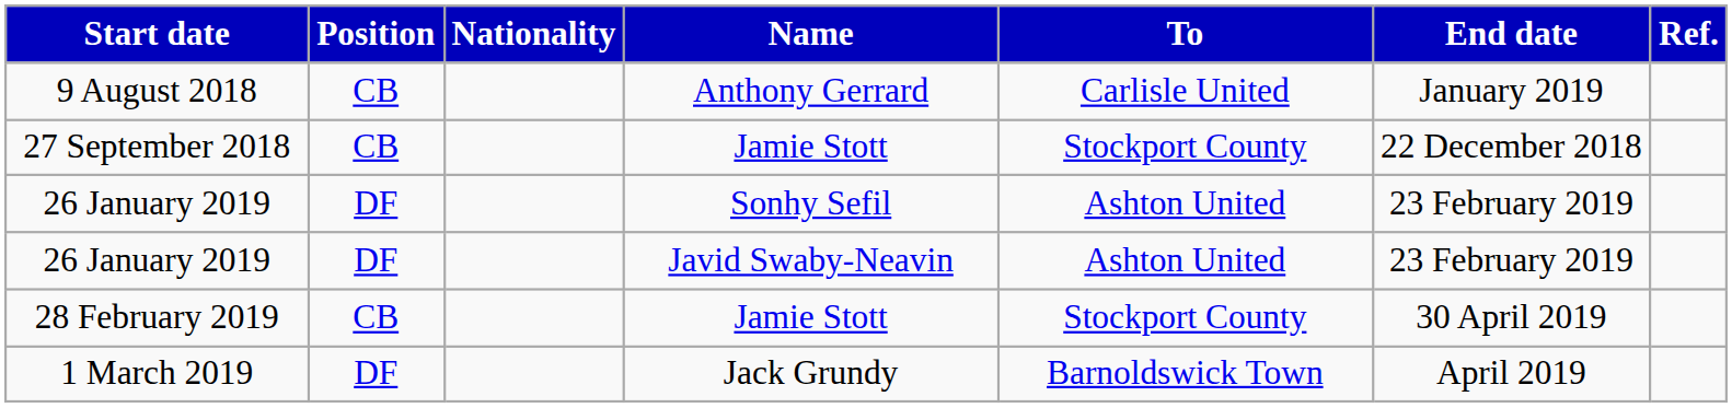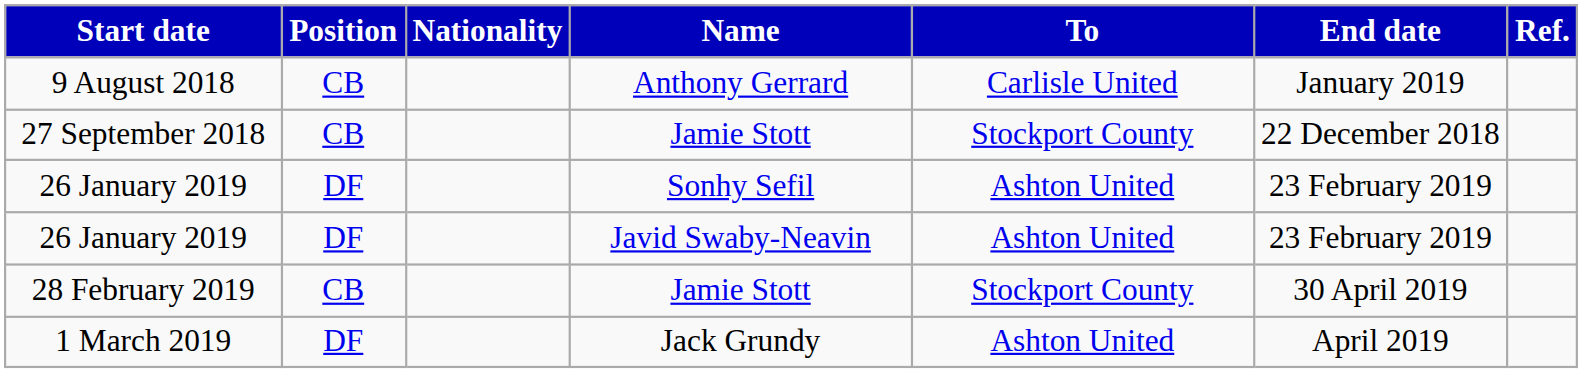1 March 2019 | To: Barnoldswick Town -> Ashton United
